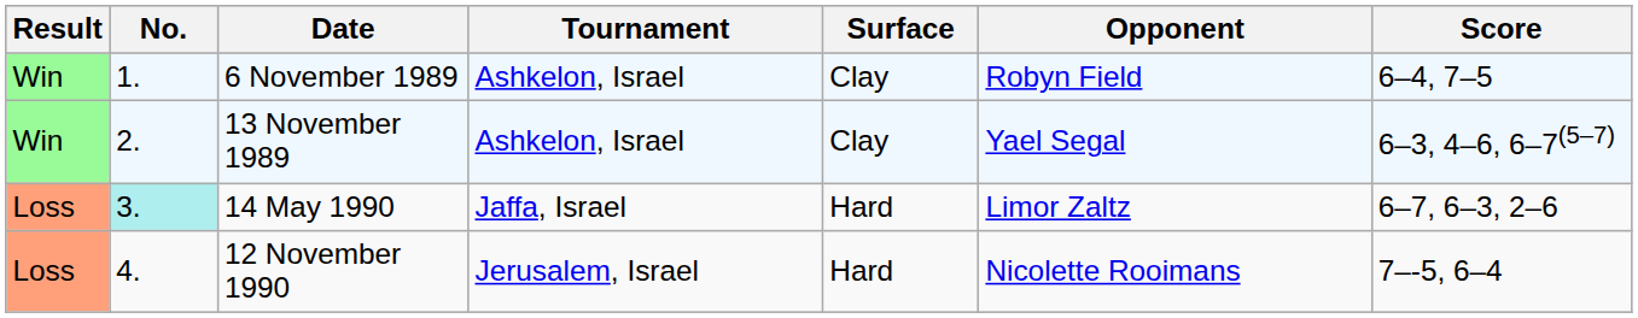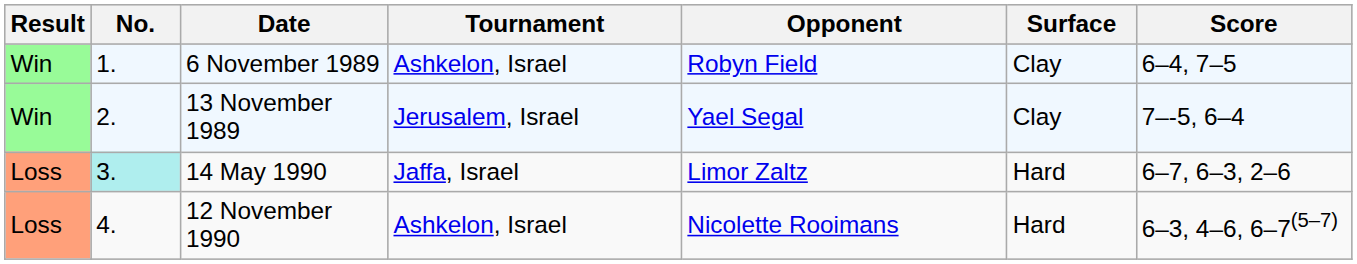columns swapped: Surface <-> Opponent
13 November 1989 | Tournament: Ashkelon, Israel -> Jerusalem, Israel
13 November 1989 | Score: 6–3, 4–6, 6–7(5–7) -> 7–-5, 6–4
12 November 1990 | Tournament: Jerusalem, Israel -> Ashkelon, Israel
12 November 1990 | Score: 7–-5, 6–4 -> 6–3, 4–6, 6–7(5–7)
